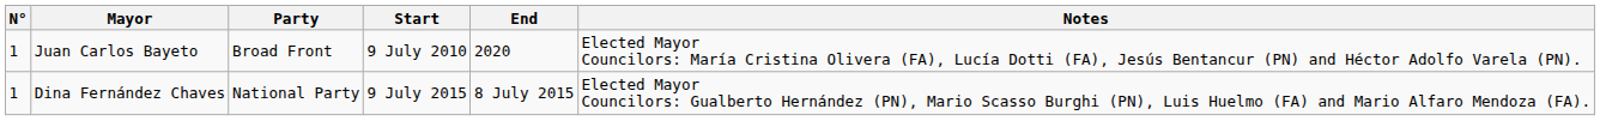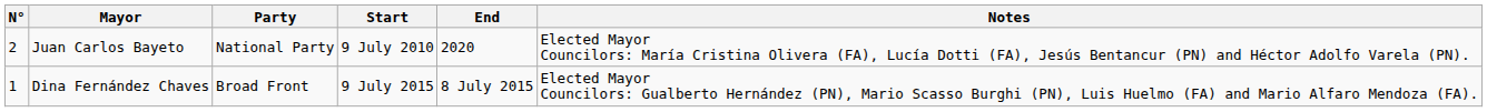Juan Carlos Bayeto | N°: 1 -> 2
Juan Carlos Bayeto | Party: Broad Front -> National Party
Dina Fernández Chaves | Party: National Party -> Broad Front
